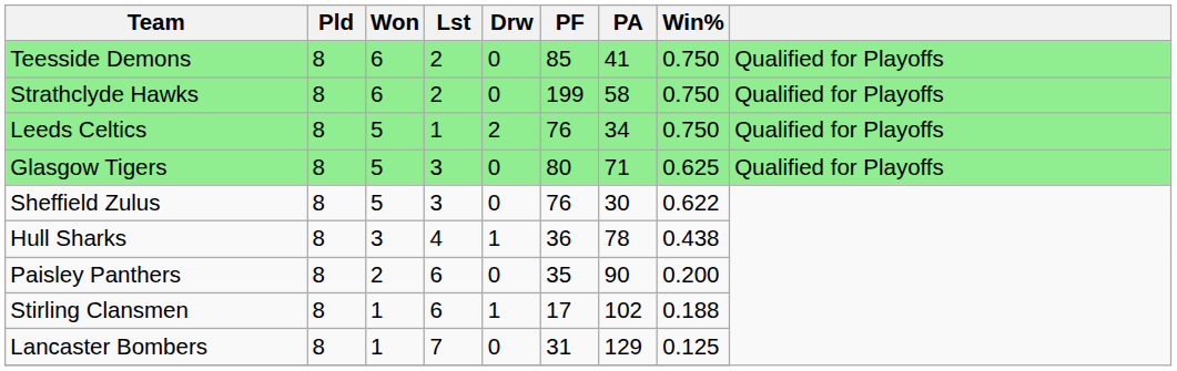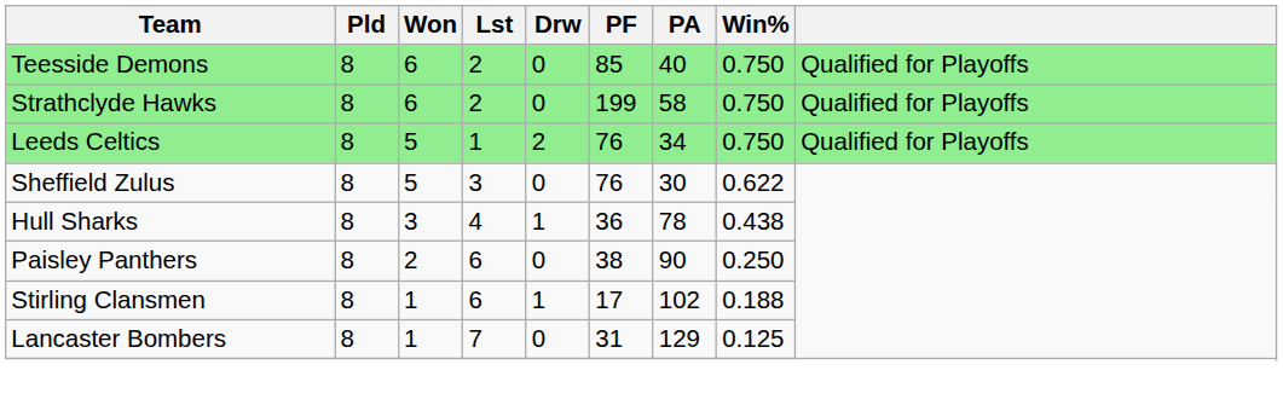Teesside Demons | PA: 41 -> 40
- row: Glasgow Tigers | 8 | 5 | 3 | 0 | 80 | 71 | 0.625 | Qualified for Playoffs
Paisley Panthers | PF: 35 -> 38
Paisley Panthers | Win%: 0.200 -> 0.250
